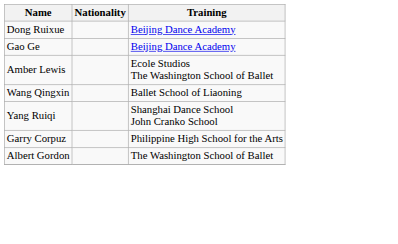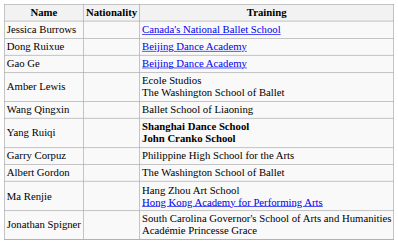+ row: Jessica Burrows | Canada's National Ballet School
Yang Ruiqi | Training: normal -> bold
+ row: Ma Renjie | Hang Zhou Art School Hong Kong Academy for Performing Arts
+ row: Jonathan Spigner | South Carolina Governor's School of Arts and Humanities Académie Princesse Grace
